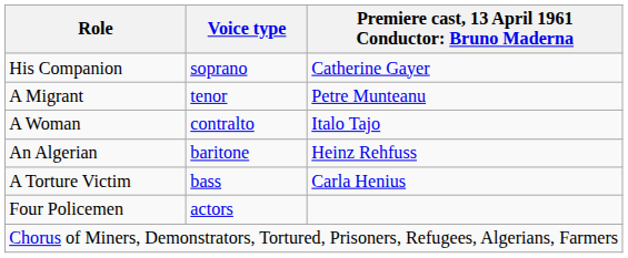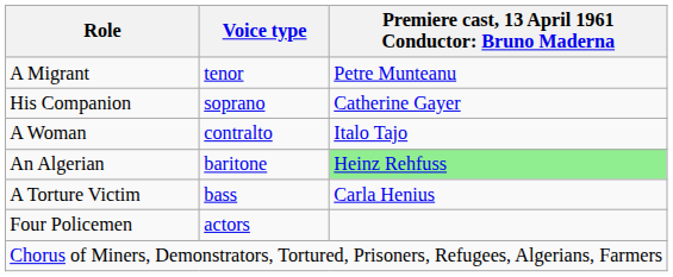rows swapped: A Migrant <-> His Companion
An Algerian | column 3: no background -> lightgreen background
